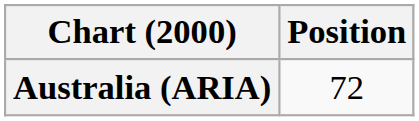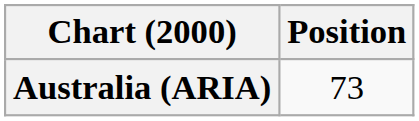Australia (ARIA) | Position: 72 -> 73
